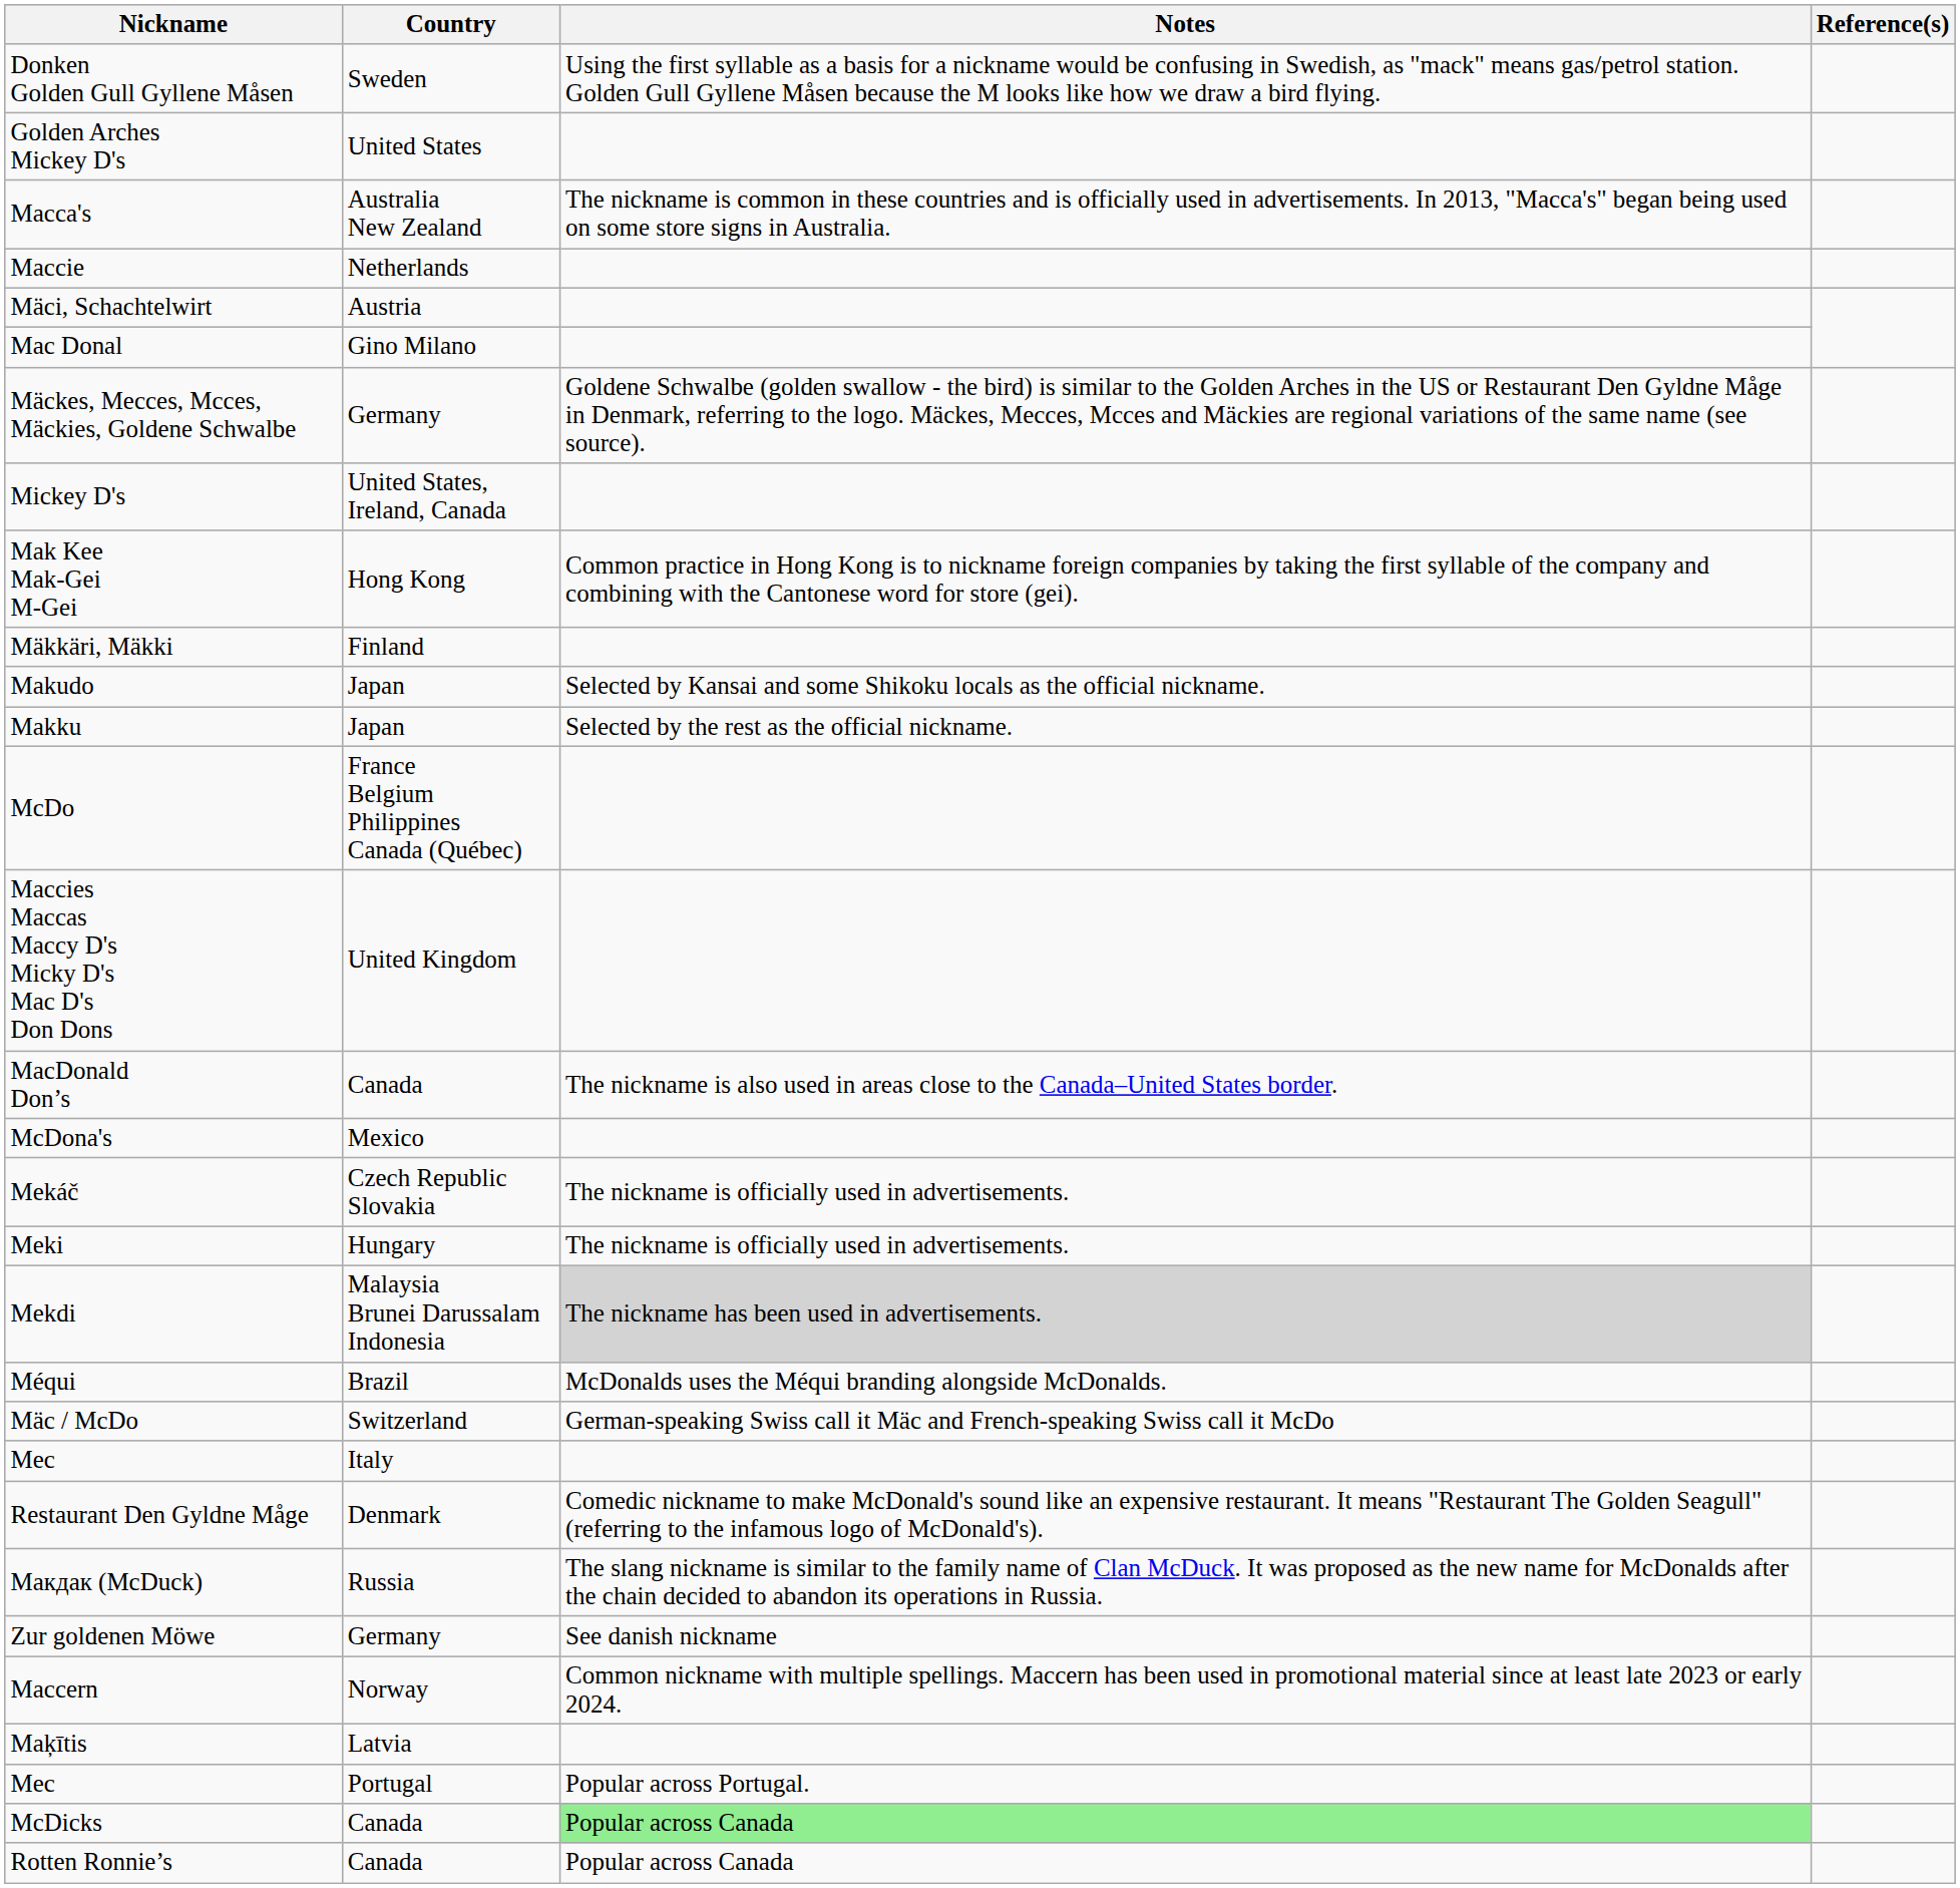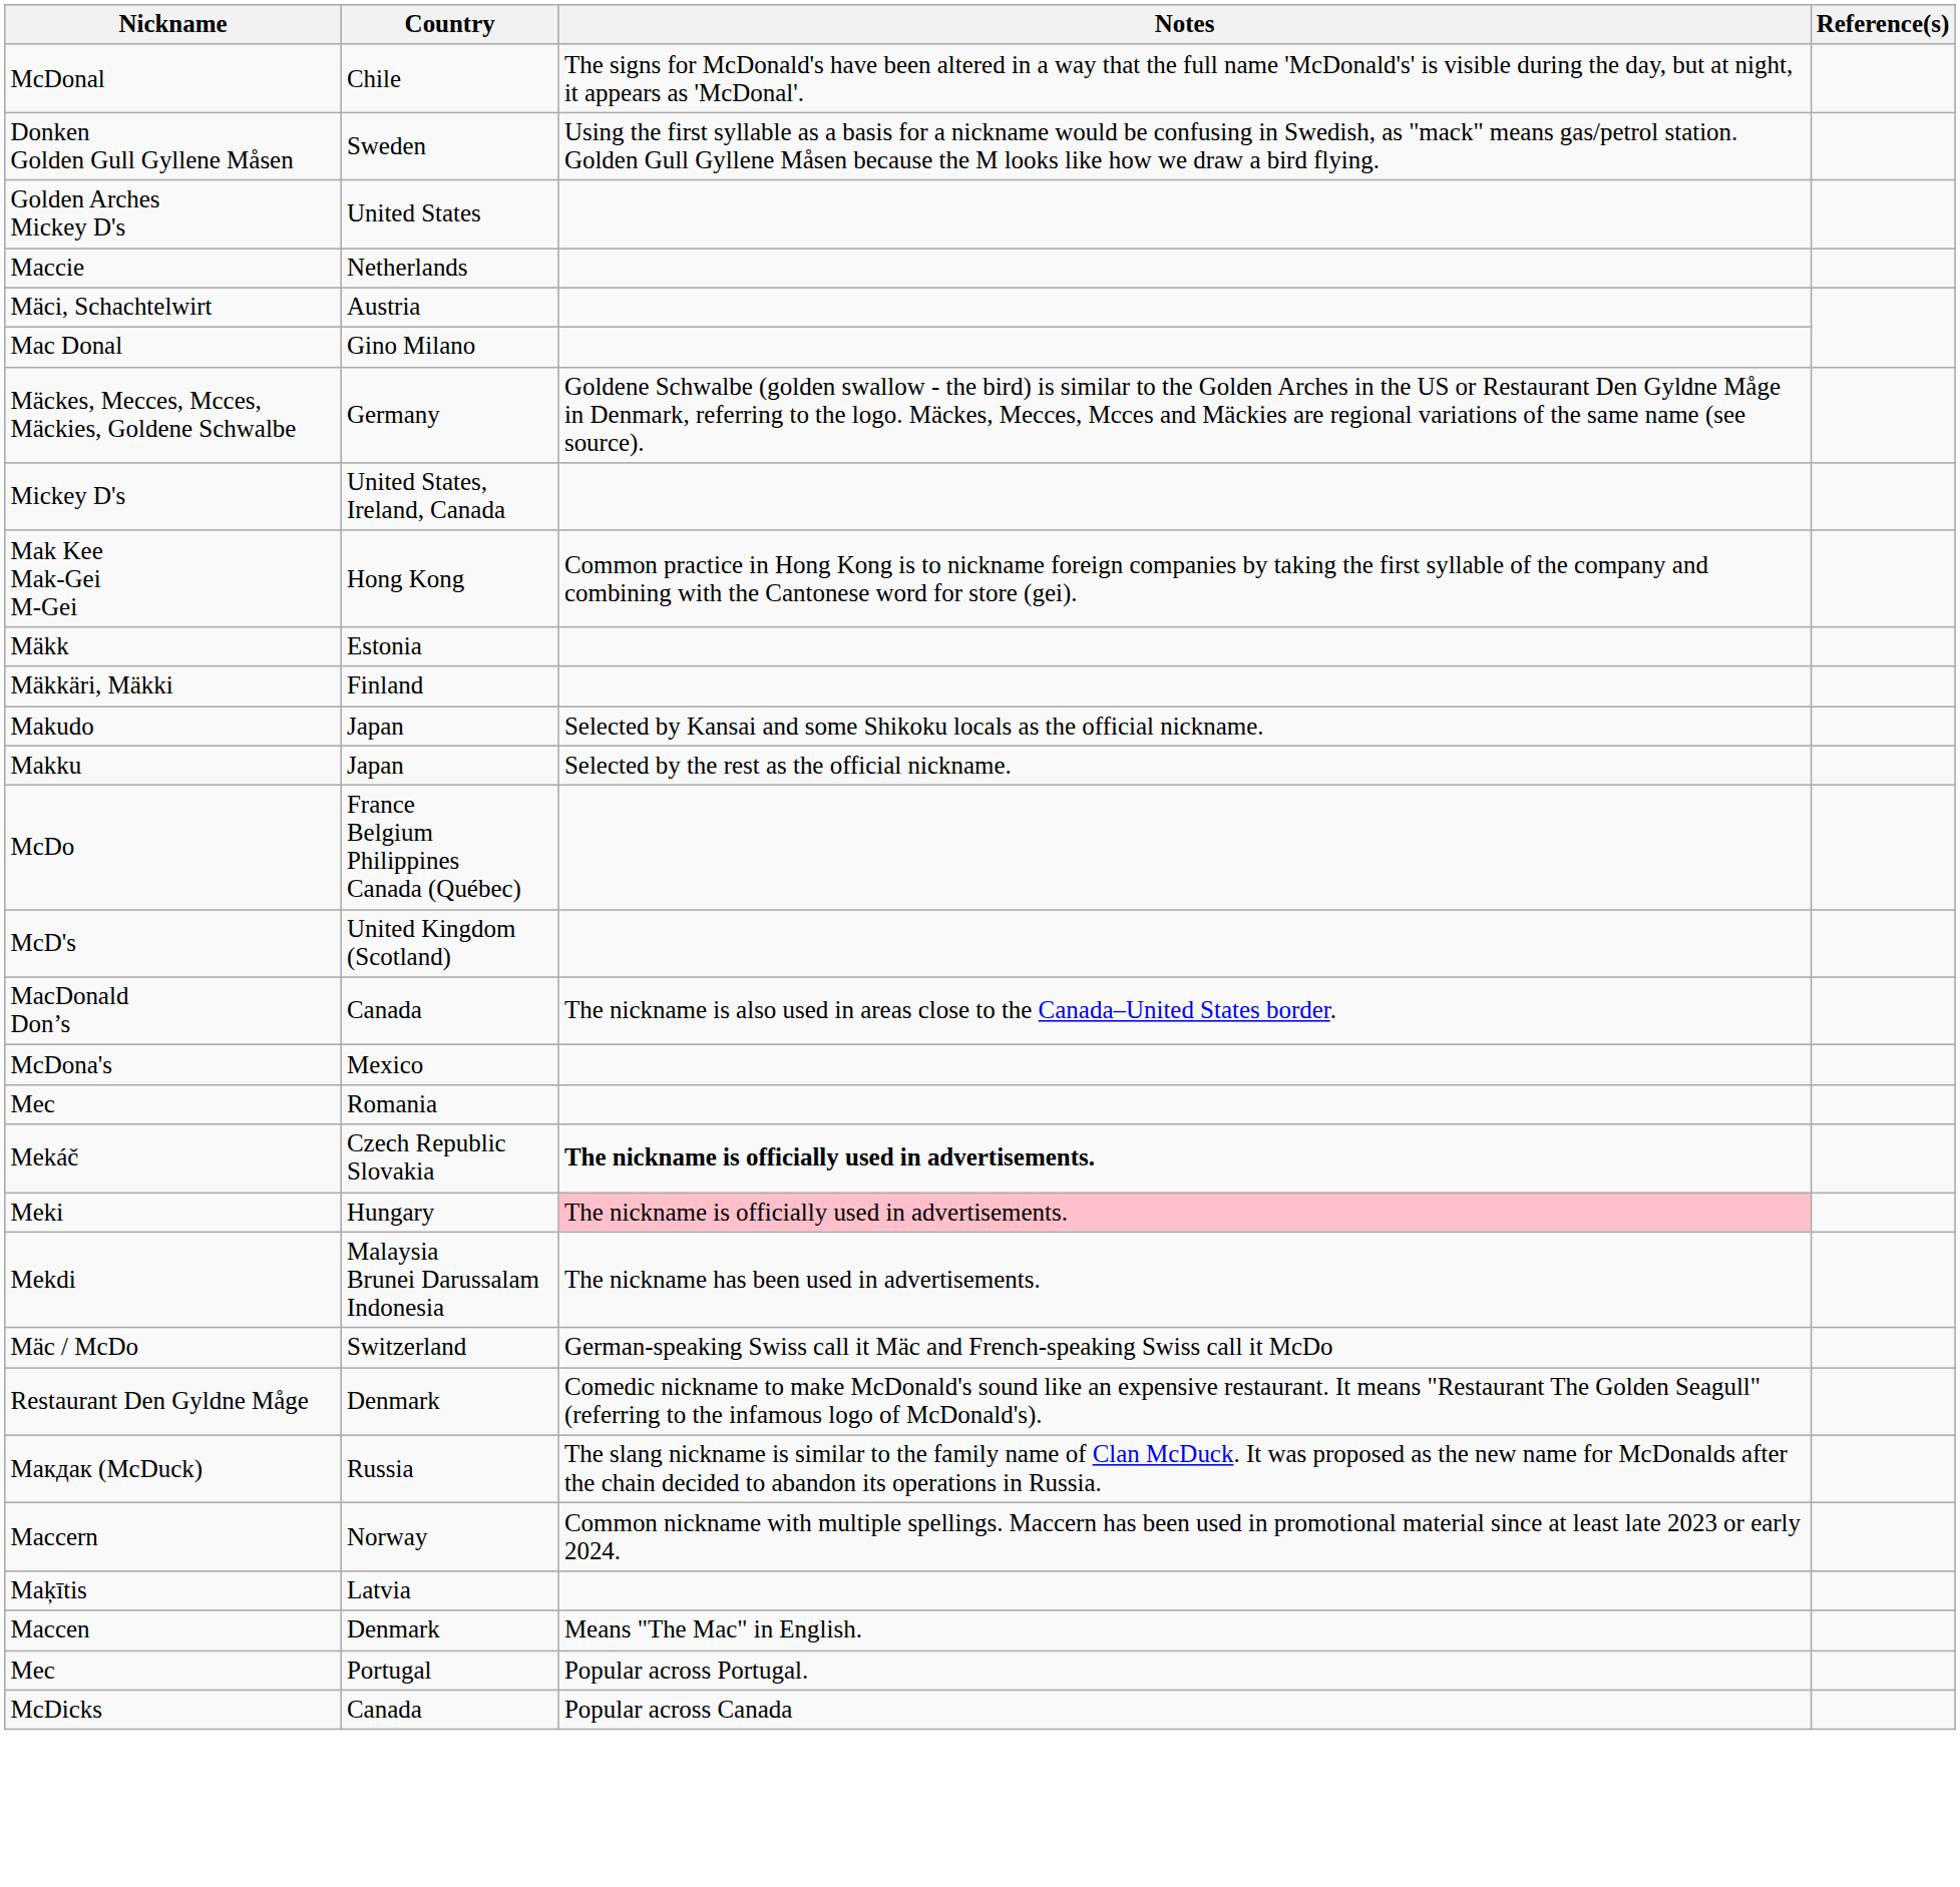+ row: McDonal | Chile | The signs for McDonald's have been altered in a way that the full name 'McDonald's' is visible during the day, but at night, it appears as 'McDonal'.
- row: Macca's | Australia New Zealand | The nickname is common in these countries and is officially used in advertisements. In 2013, "Macca's" began being used on some store signs in Australia.
+ row: Mäkk | Estonia
- row: Maccies Maccas Maccy D's Micky D's Mac D's Don Dons | United Kingdom
+ row: McD's | United Kingdom (Scotland)
+ row: Mec | Romania
Mekáč | Notes: normal -> bold
Meki | Notes: no background -> pink background
Mekdi | Notes: lightgrey background -> no background
- row: Méqui | Brazil | McDonalds uses the Méqui branding alongside McDonalds.
- row: Mec | Italy
- row: Zur goldenen Möwe | Germany | See danish nickname
+ row: Maccen | Denmark | Means "The Mac" in English.
McDicks | Notes: lightgreen background -> no background
- row: Rotten Ronnie’s | Canada | Popular across Canada
